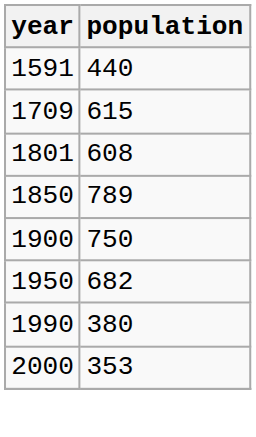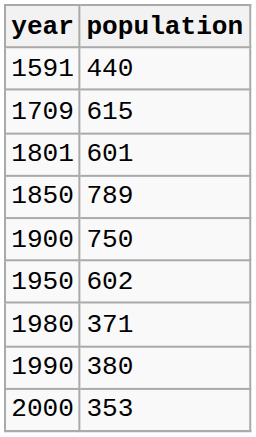1801 | population: 608 -> 601
1950 | population: 682 -> 602
+ row: 1980 | 371
